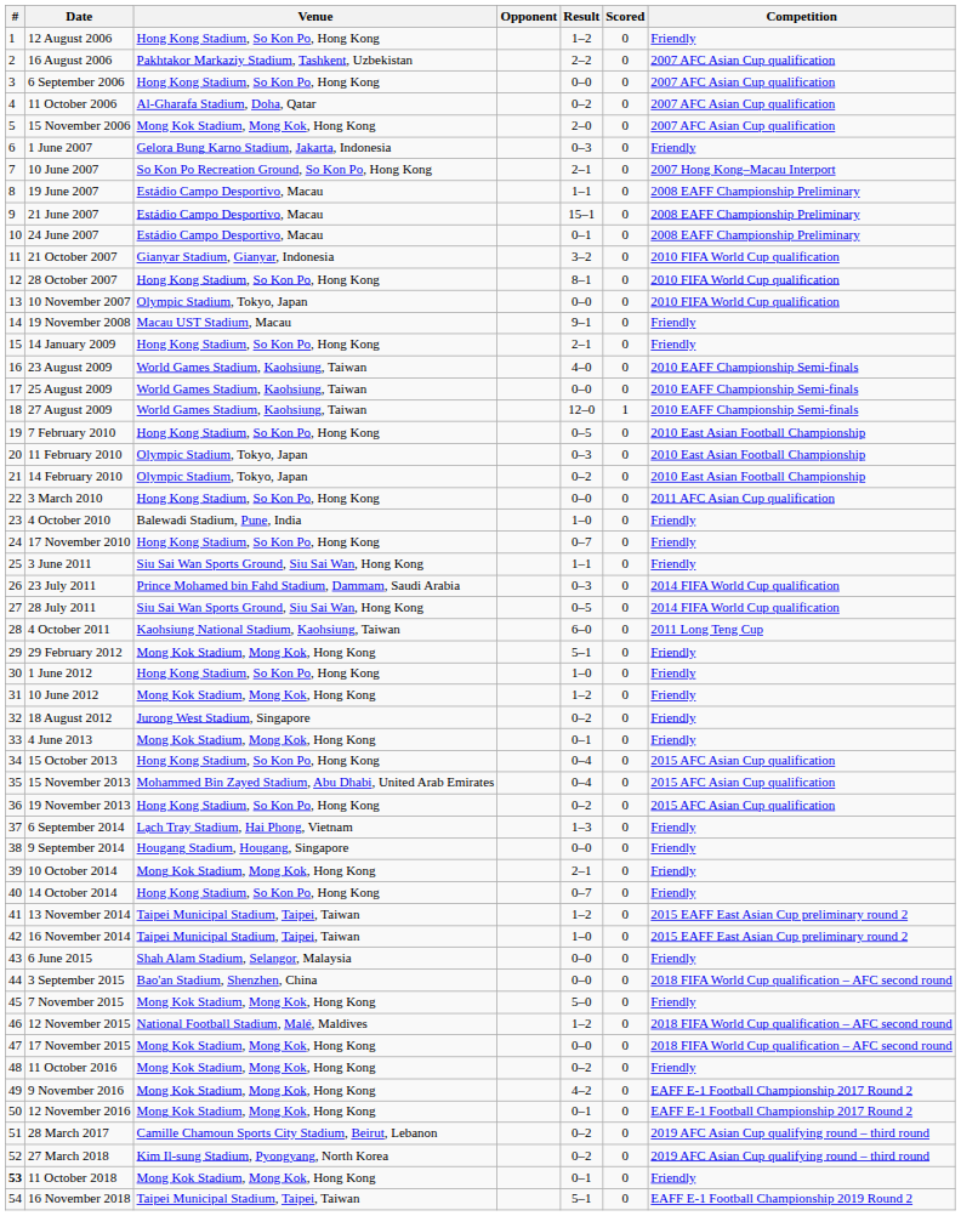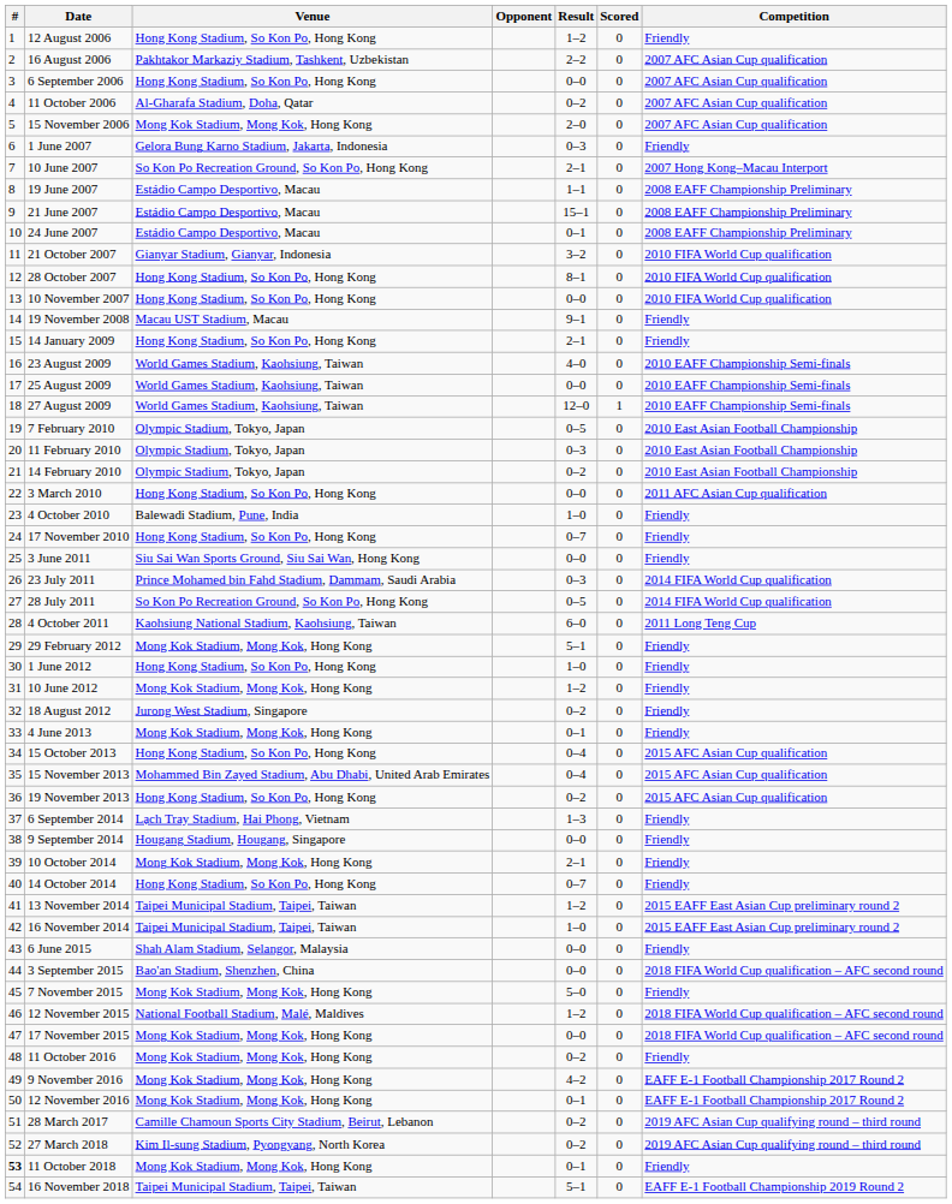10 November 2007 | Venue: Olympic Stadium, Tokyo, Japan -> Hong Kong Stadium, So Kon Po, Hong Kong
7 February 2010 | Venue: Hong Kong Stadium, So Kon Po, Hong Kong -> Olympic Stadium, Tokyo, Japan
3 June 2011 | Result: 1–1 -> 0–0
28 July 2011 | Venue: Siu Sai Wan Sports Ground, Siu Sai Wan, Hong Kong -> So Kon Po Recreation Ground, So Kon Po, Hong Kong
